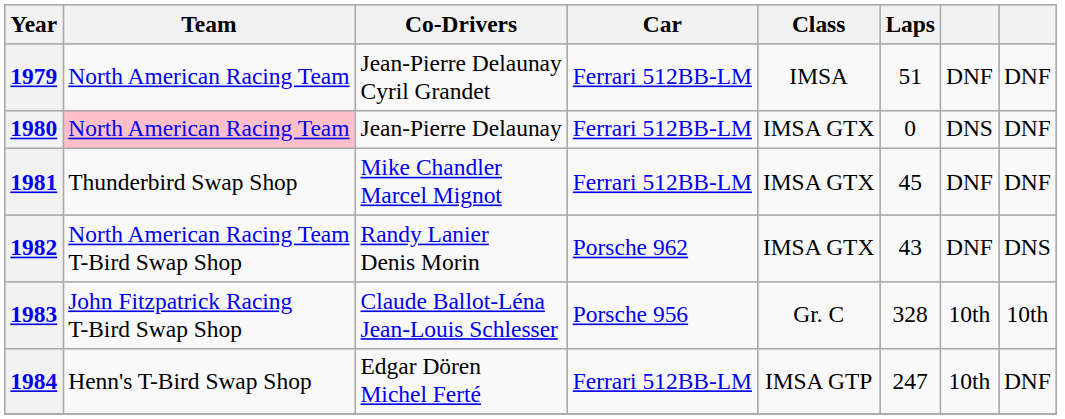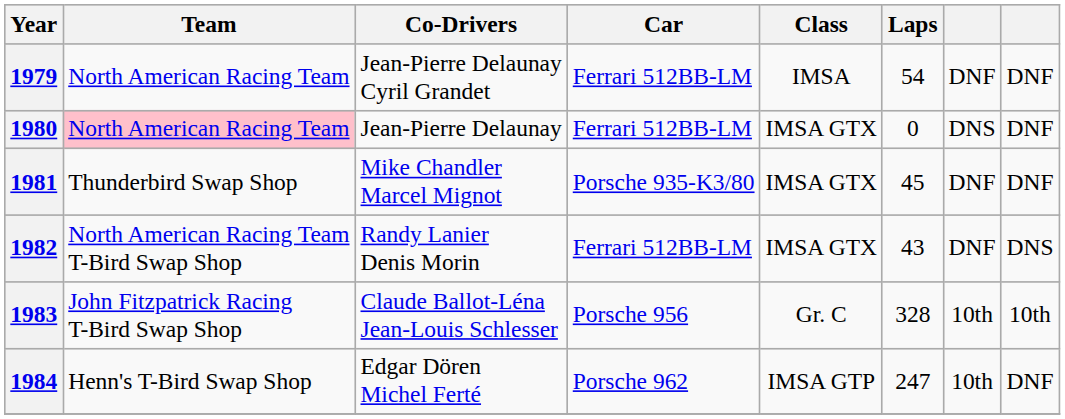1979 | Laps: 51 -> 54
1981 | Car: Ferrari 512BB-LM -> Porsche 935-K3/80
1982 | Car: Porsche 962 -> Ferrari 512BB-LM
1984 | Car: Ferrari 512BB-LM -> Porsche 962
